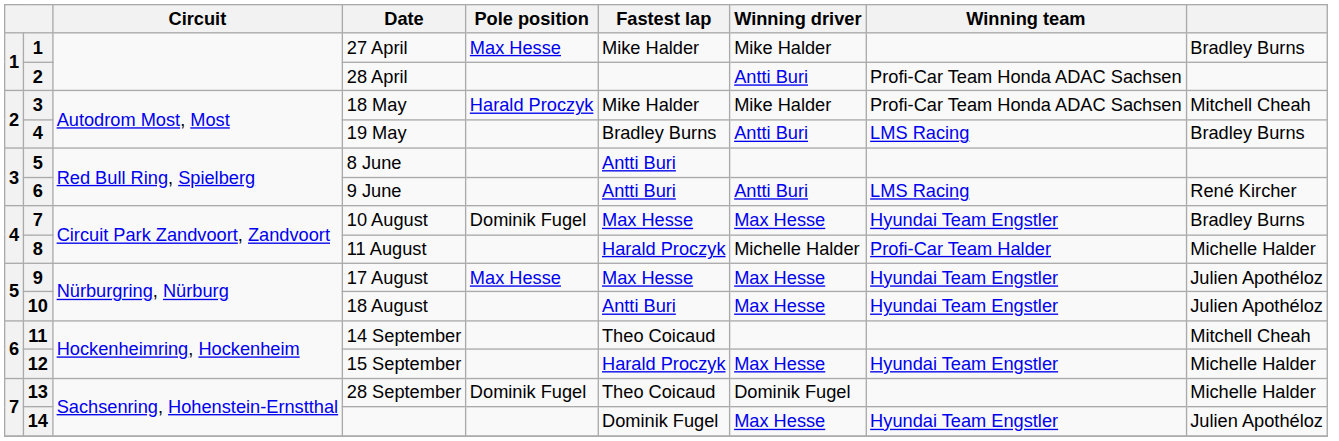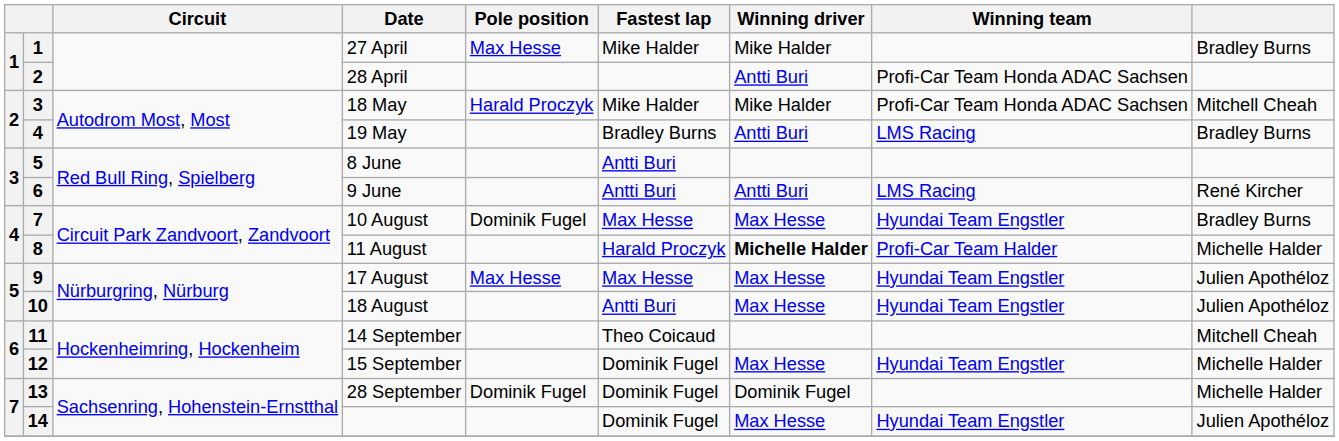11 August | Winning driver: normal -> bold
15 September | Fastest lap: Harald Proczyk -> Dominik Fugel
28 September | Fastest lap: Theo Coicaud -> Dominik Fugel
